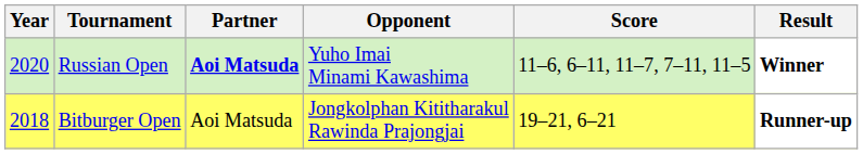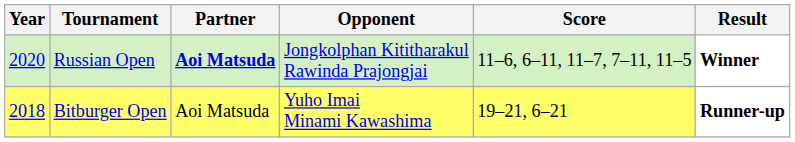Russian Open | Opponent: Yuho Imai Minami Kawashima -> Jongkolphan Kititharakul Rawinda Prajongjai
Bitburger Open | Opponent: Jongkolphan Kititharakul Rawinda Prajongjai -> Yuho Imai Minami Kawashima
